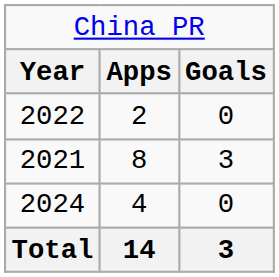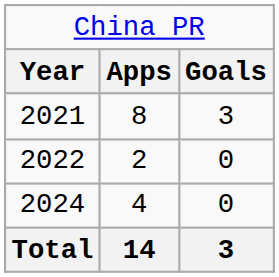rows swapped: 2021 <-> 2022
